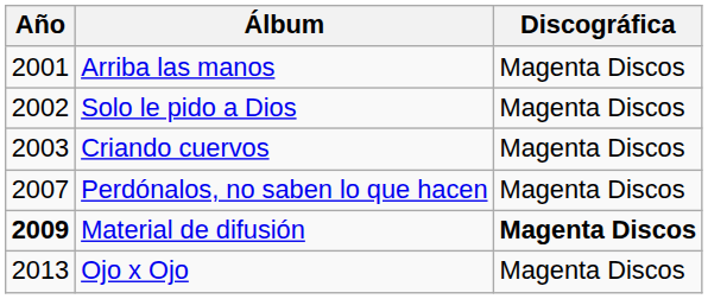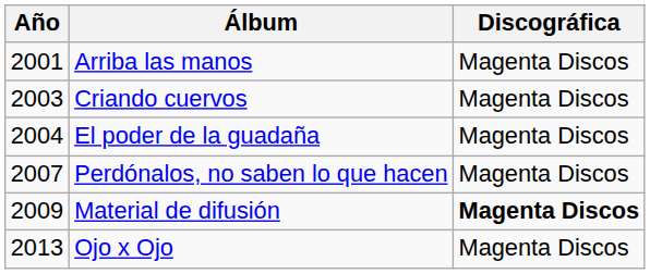- row: 2002 | Solo le pido a Dios | Magenta Discos
+ row: 2004 | El poder de la guadaña | Magenta Discos
Material de difusión | Año: bold -> normal
